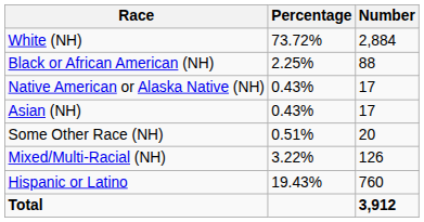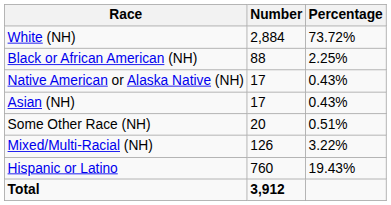columns swapped: Number <-> Percentage
